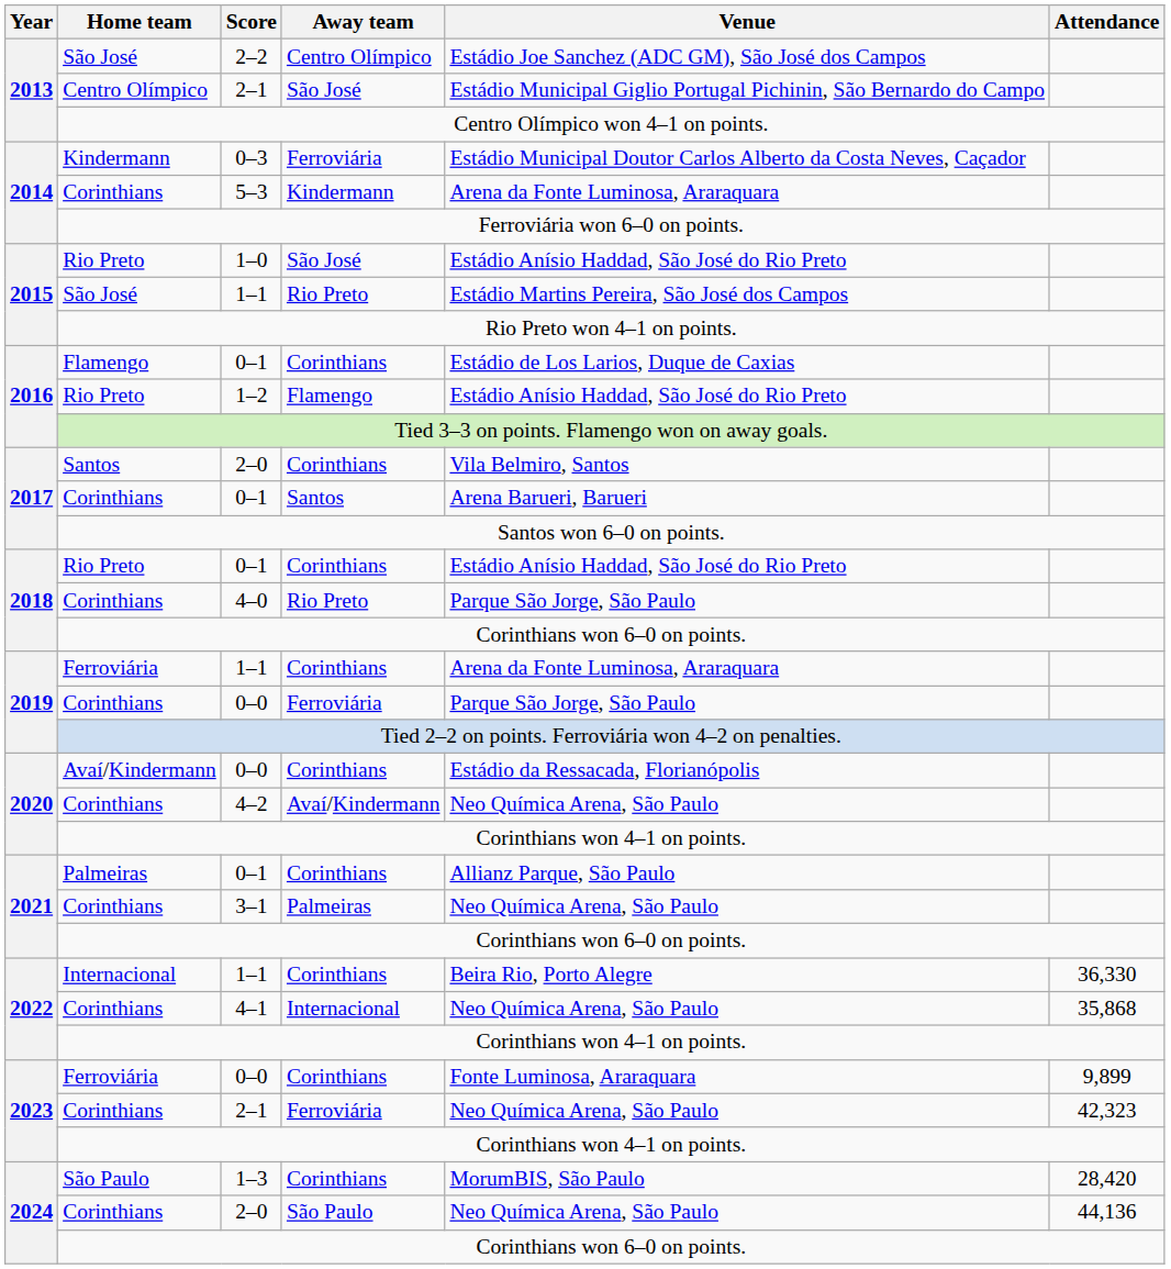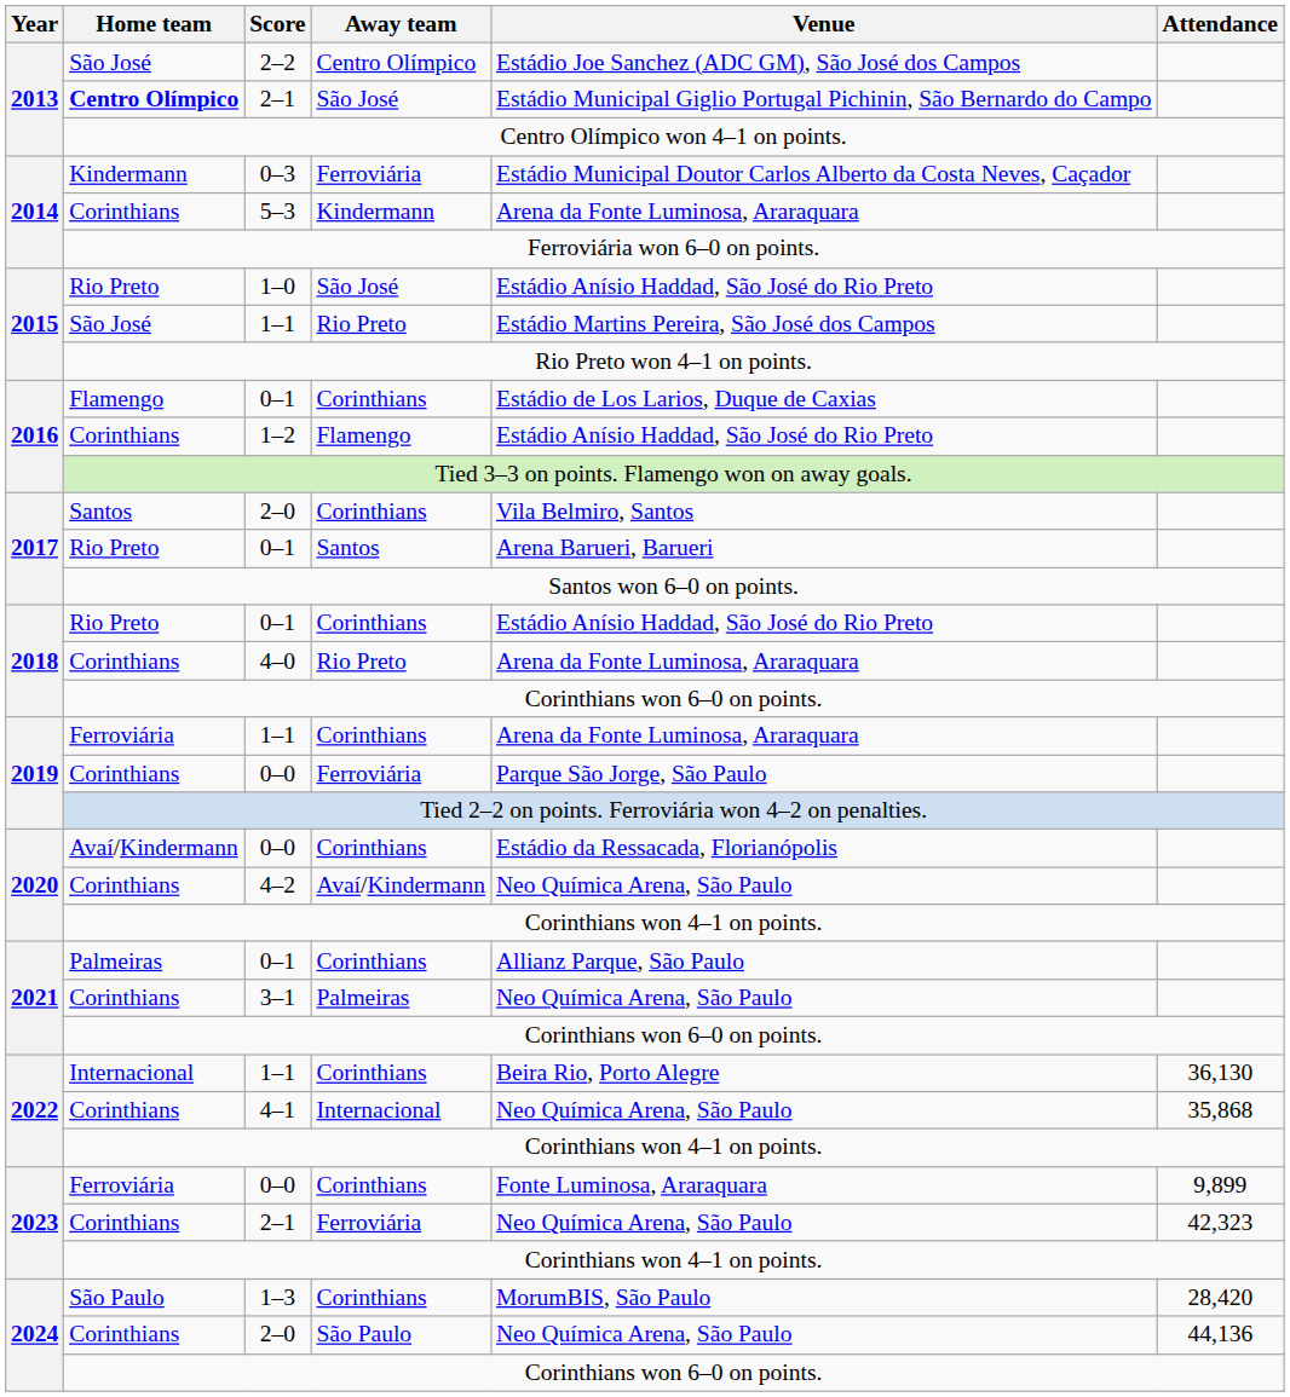2013 / 2–1 | Home team: normal -> bold
1–2 | Home team: Rio Preto -> Corinthians
2017 / 0–1 | Home team: Corinthians -> Rio Preto
4–0 | Venue: Parque São Jorge, São Paulo -> Arena da Fonte Luminosa, Araraquara
2022 / 1–1 | Attendance: 36,330 -> 36,130
